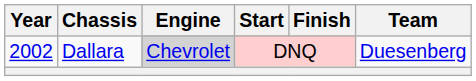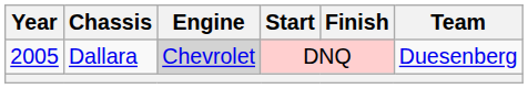Dallara | Year: 2002 -> 2005
